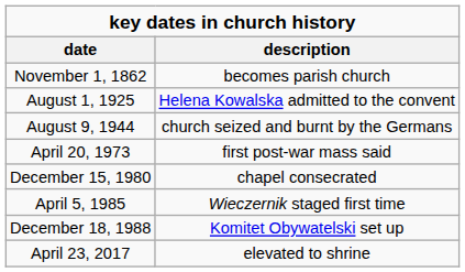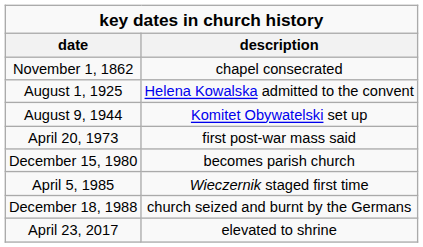November 1, 1862 | description: becomes parish church -> chapel consecrated
August 9, 1944 | description: church seized and burnt by the Germans -> Komitet Obywatelski set up
December 15, 1980 | description: chapel consecrated -> becomes parish church
December 18, 1988 | description: Komitet Obywatelski set up -> church seized and burnt by the Germans
